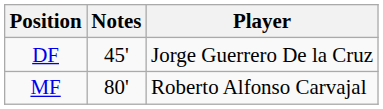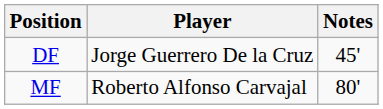columns swapped: Player <-> Notes
